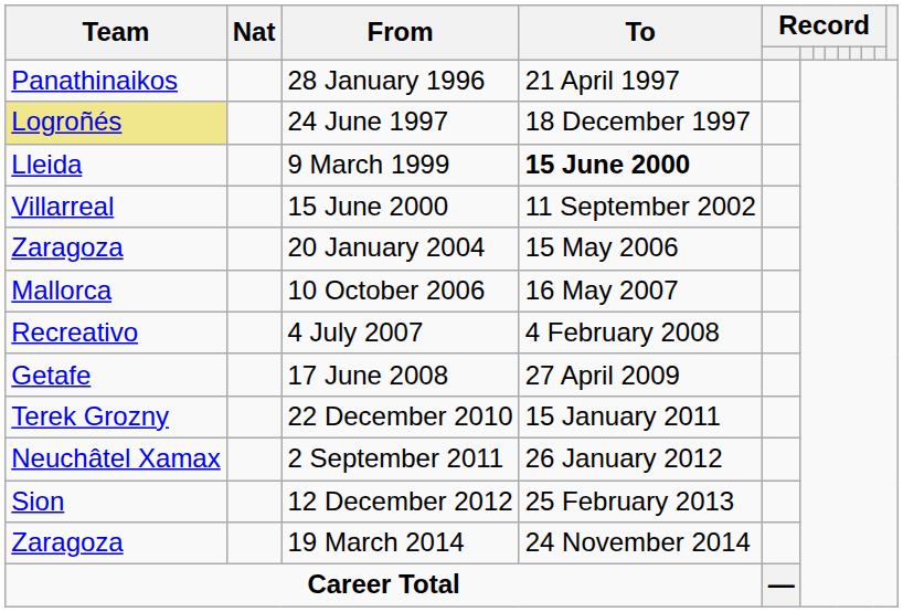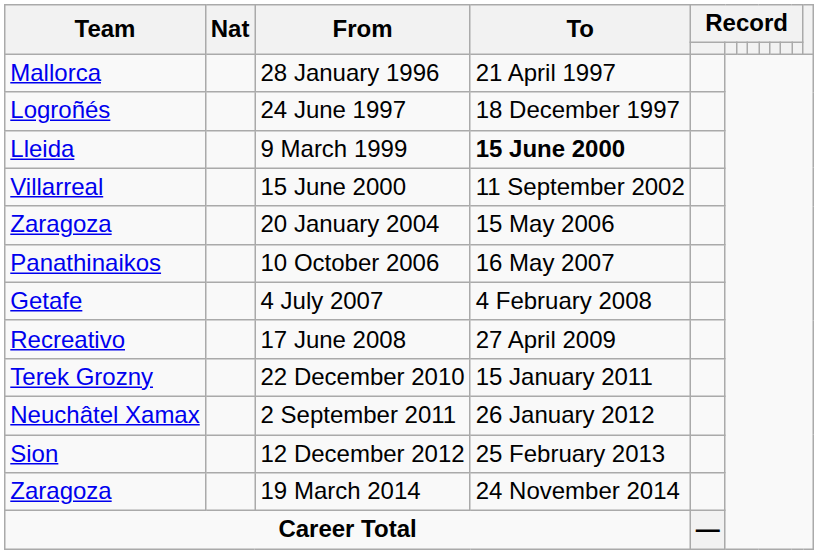28 January 1996 | Team: Panathinaikos -> Mallorca
24 June 1997 | Team: khaki background -> no background
10 October 2006 | Team: Mallorca -> Panathinaikos
4 July 2007 | Team: Recreativo -> Getafe
17 June 2008 | Team: Getafe -> Recreativo
